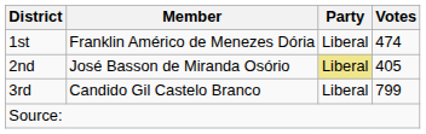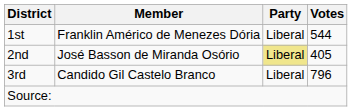1st | Votes: 474 -> 544
3rd | Votes: 799 -> 796
